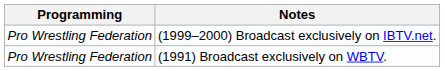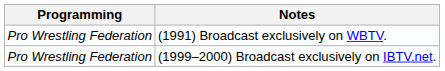rows swapped: (1991) Broadcast exclusively on WBTV. <-> (1999–2000) Broadcast exclusively on IBTV.net.
